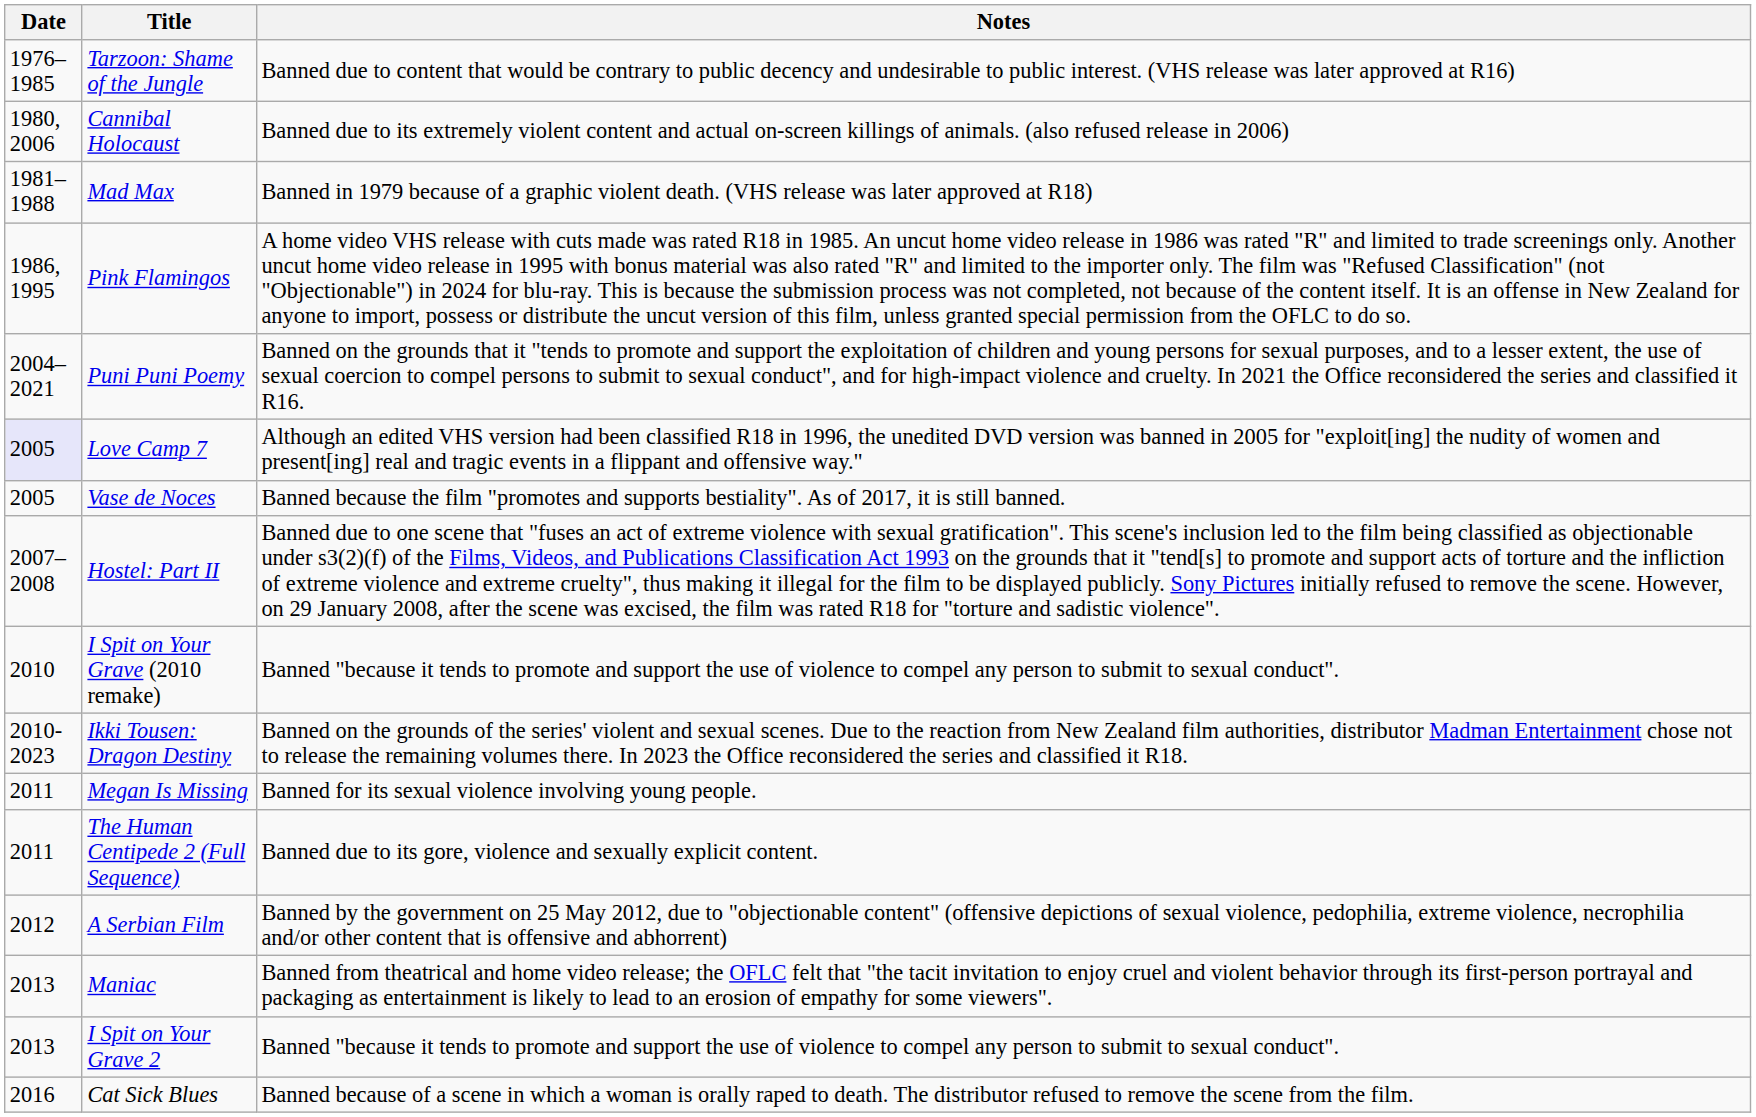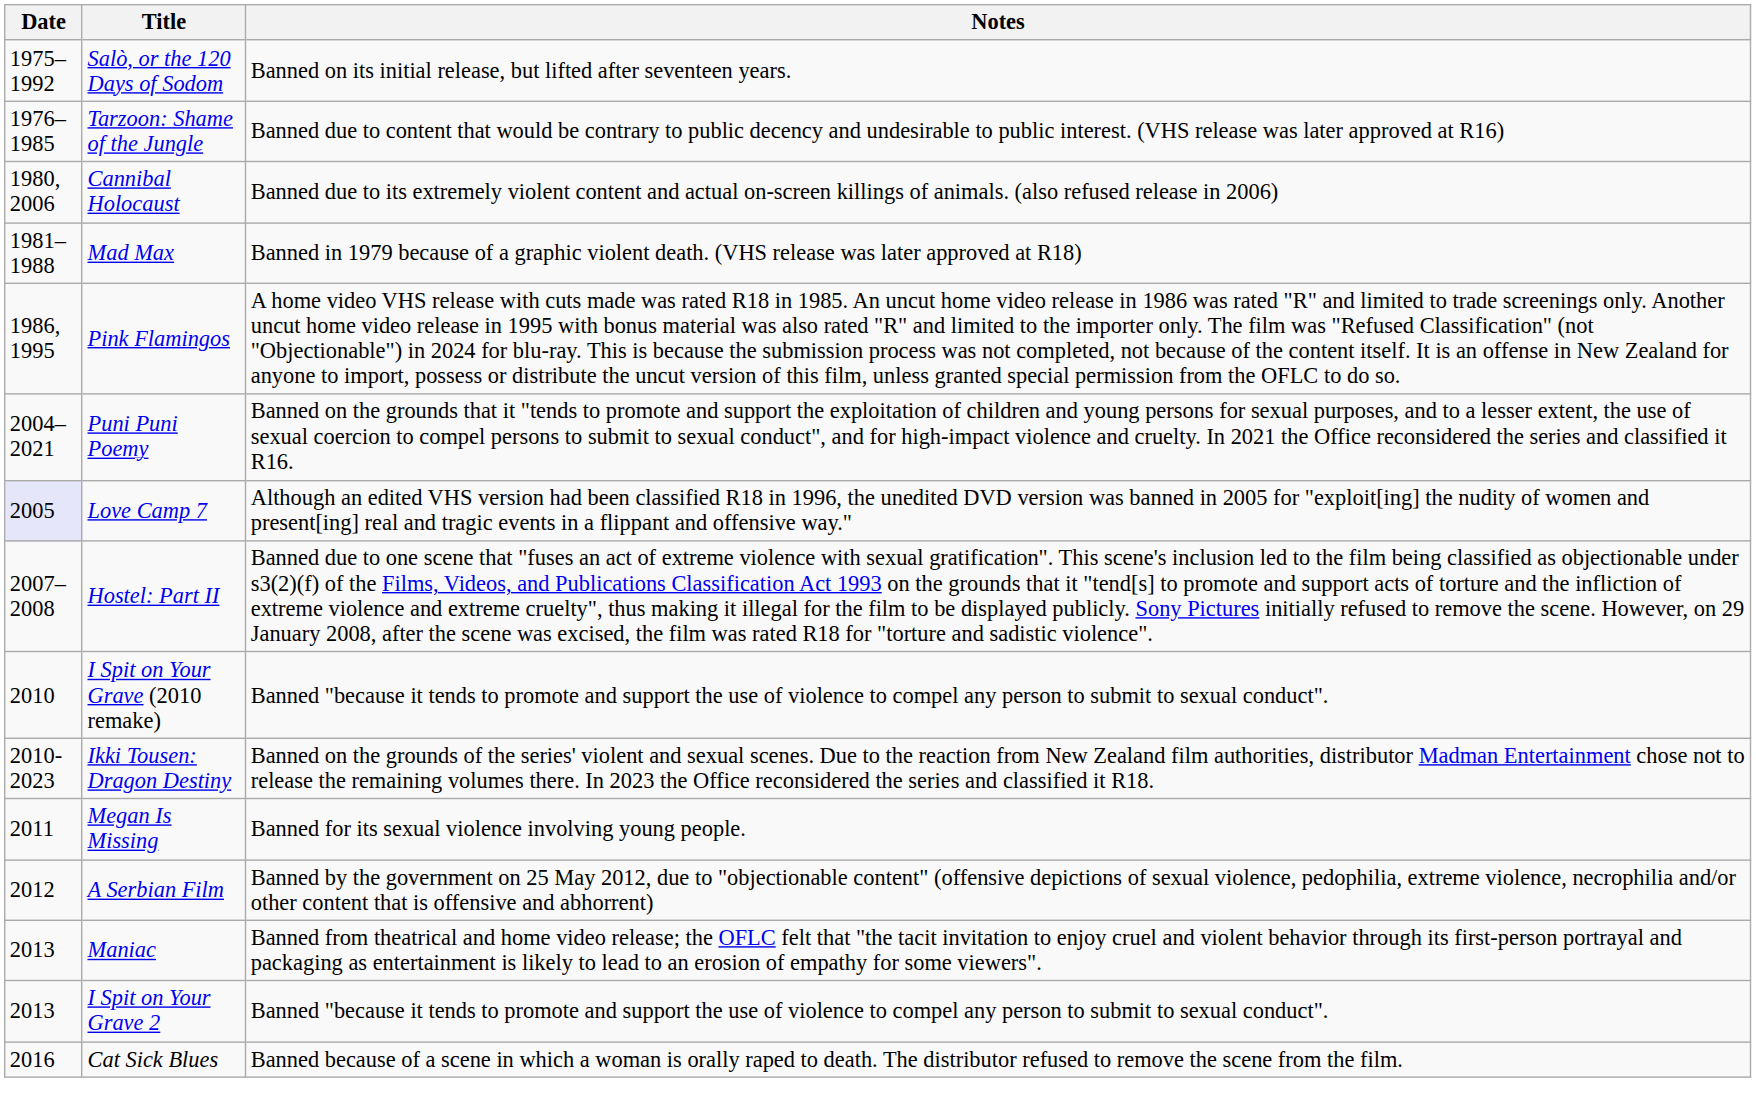+ row: 1975–1992 | Salò, or the 120 Days of Sodom | Banned on its initial release, but lifted after seventeen years.
- row: 2005 | Vase de Noces | Banned because the film "promotes and supports bestiality". As of 2017, it is still banned.
- row: 2011 | The Human Centipede 2 (Full Sequence) | Banned due to its gore, violence and sexually explicit content.
